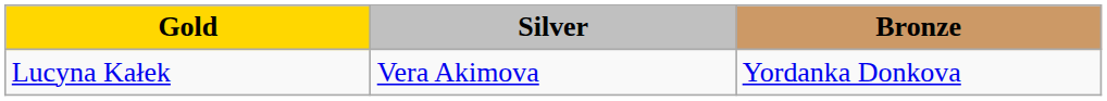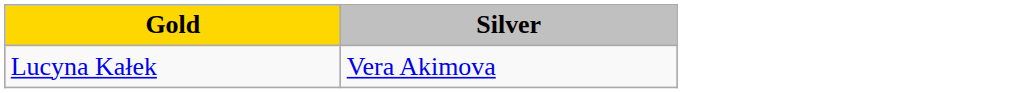- column: Bronze | Yordanka Donkova
